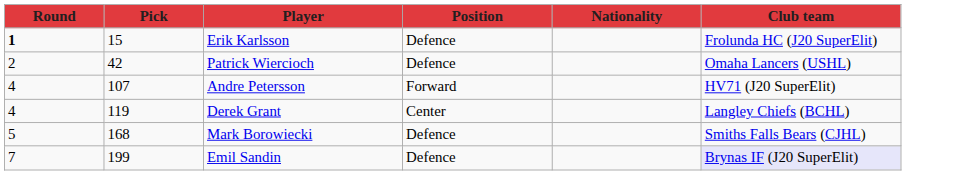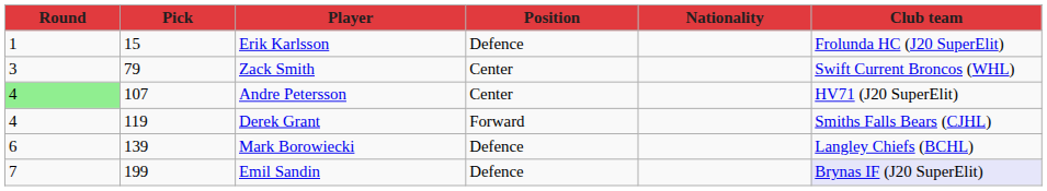Erik Karlsson | Round: bold -> normal
- row: 2 | 42 | Patrick Wiercioch | Defence | Omaha Lancers (USHL)
+ row: 3 | 79 | Zack Smith | Center | Swift Current Broncos (WHL)
Andre Petersson | Round: no background -> lightgreen background
Andre Petersson | Position: Forward -> Center
Derek Grant | Position: Center -> Forward
Derek Grant | Club team: Langley Chiefs (BCHL) -> Smiths Falls Bears (CJHL)
Mark Borowiecki | Round: 5 -> 6
Mark Borowiecki | Pick: 168 -> 139
Mark Borowiecki | Club team: Smiths Falls Bears (CJHL) -> Langley Chiefs (BCHL)
